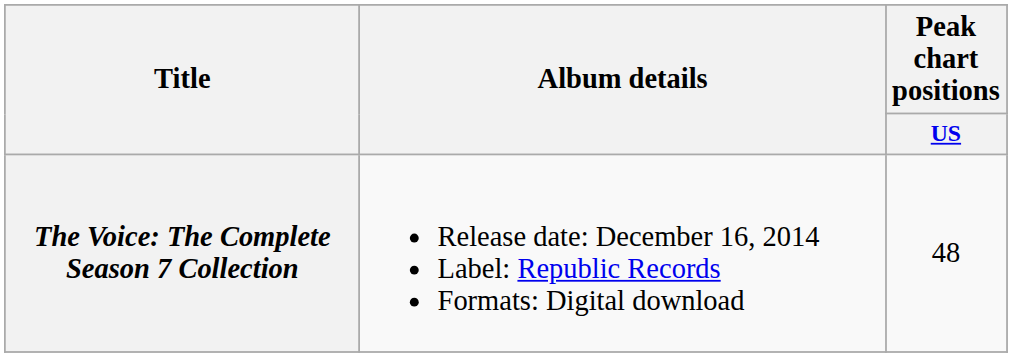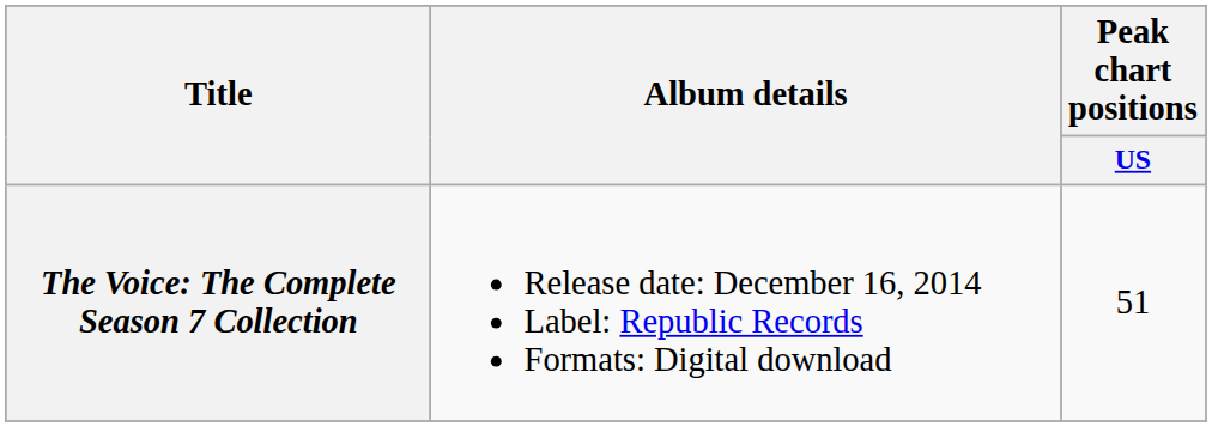The Voice: The Complete Season 7 Collection | Peak chart positions / US: 48 -> 51
